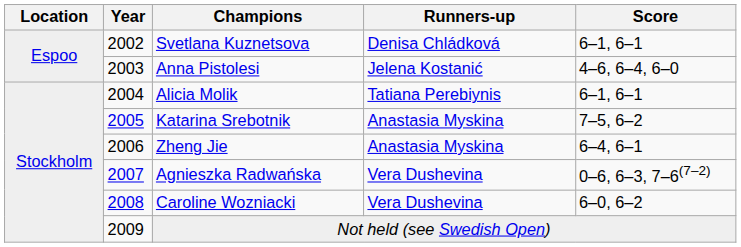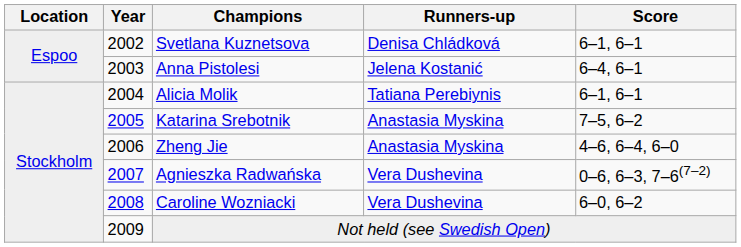Anna Pistolesi | Score: 4–6, 6–4, 6–0 -> 6–4, 6–1
Zheng Jie | Score: 6–4, 6–1 -> 4–6, 6–4, 6–0
